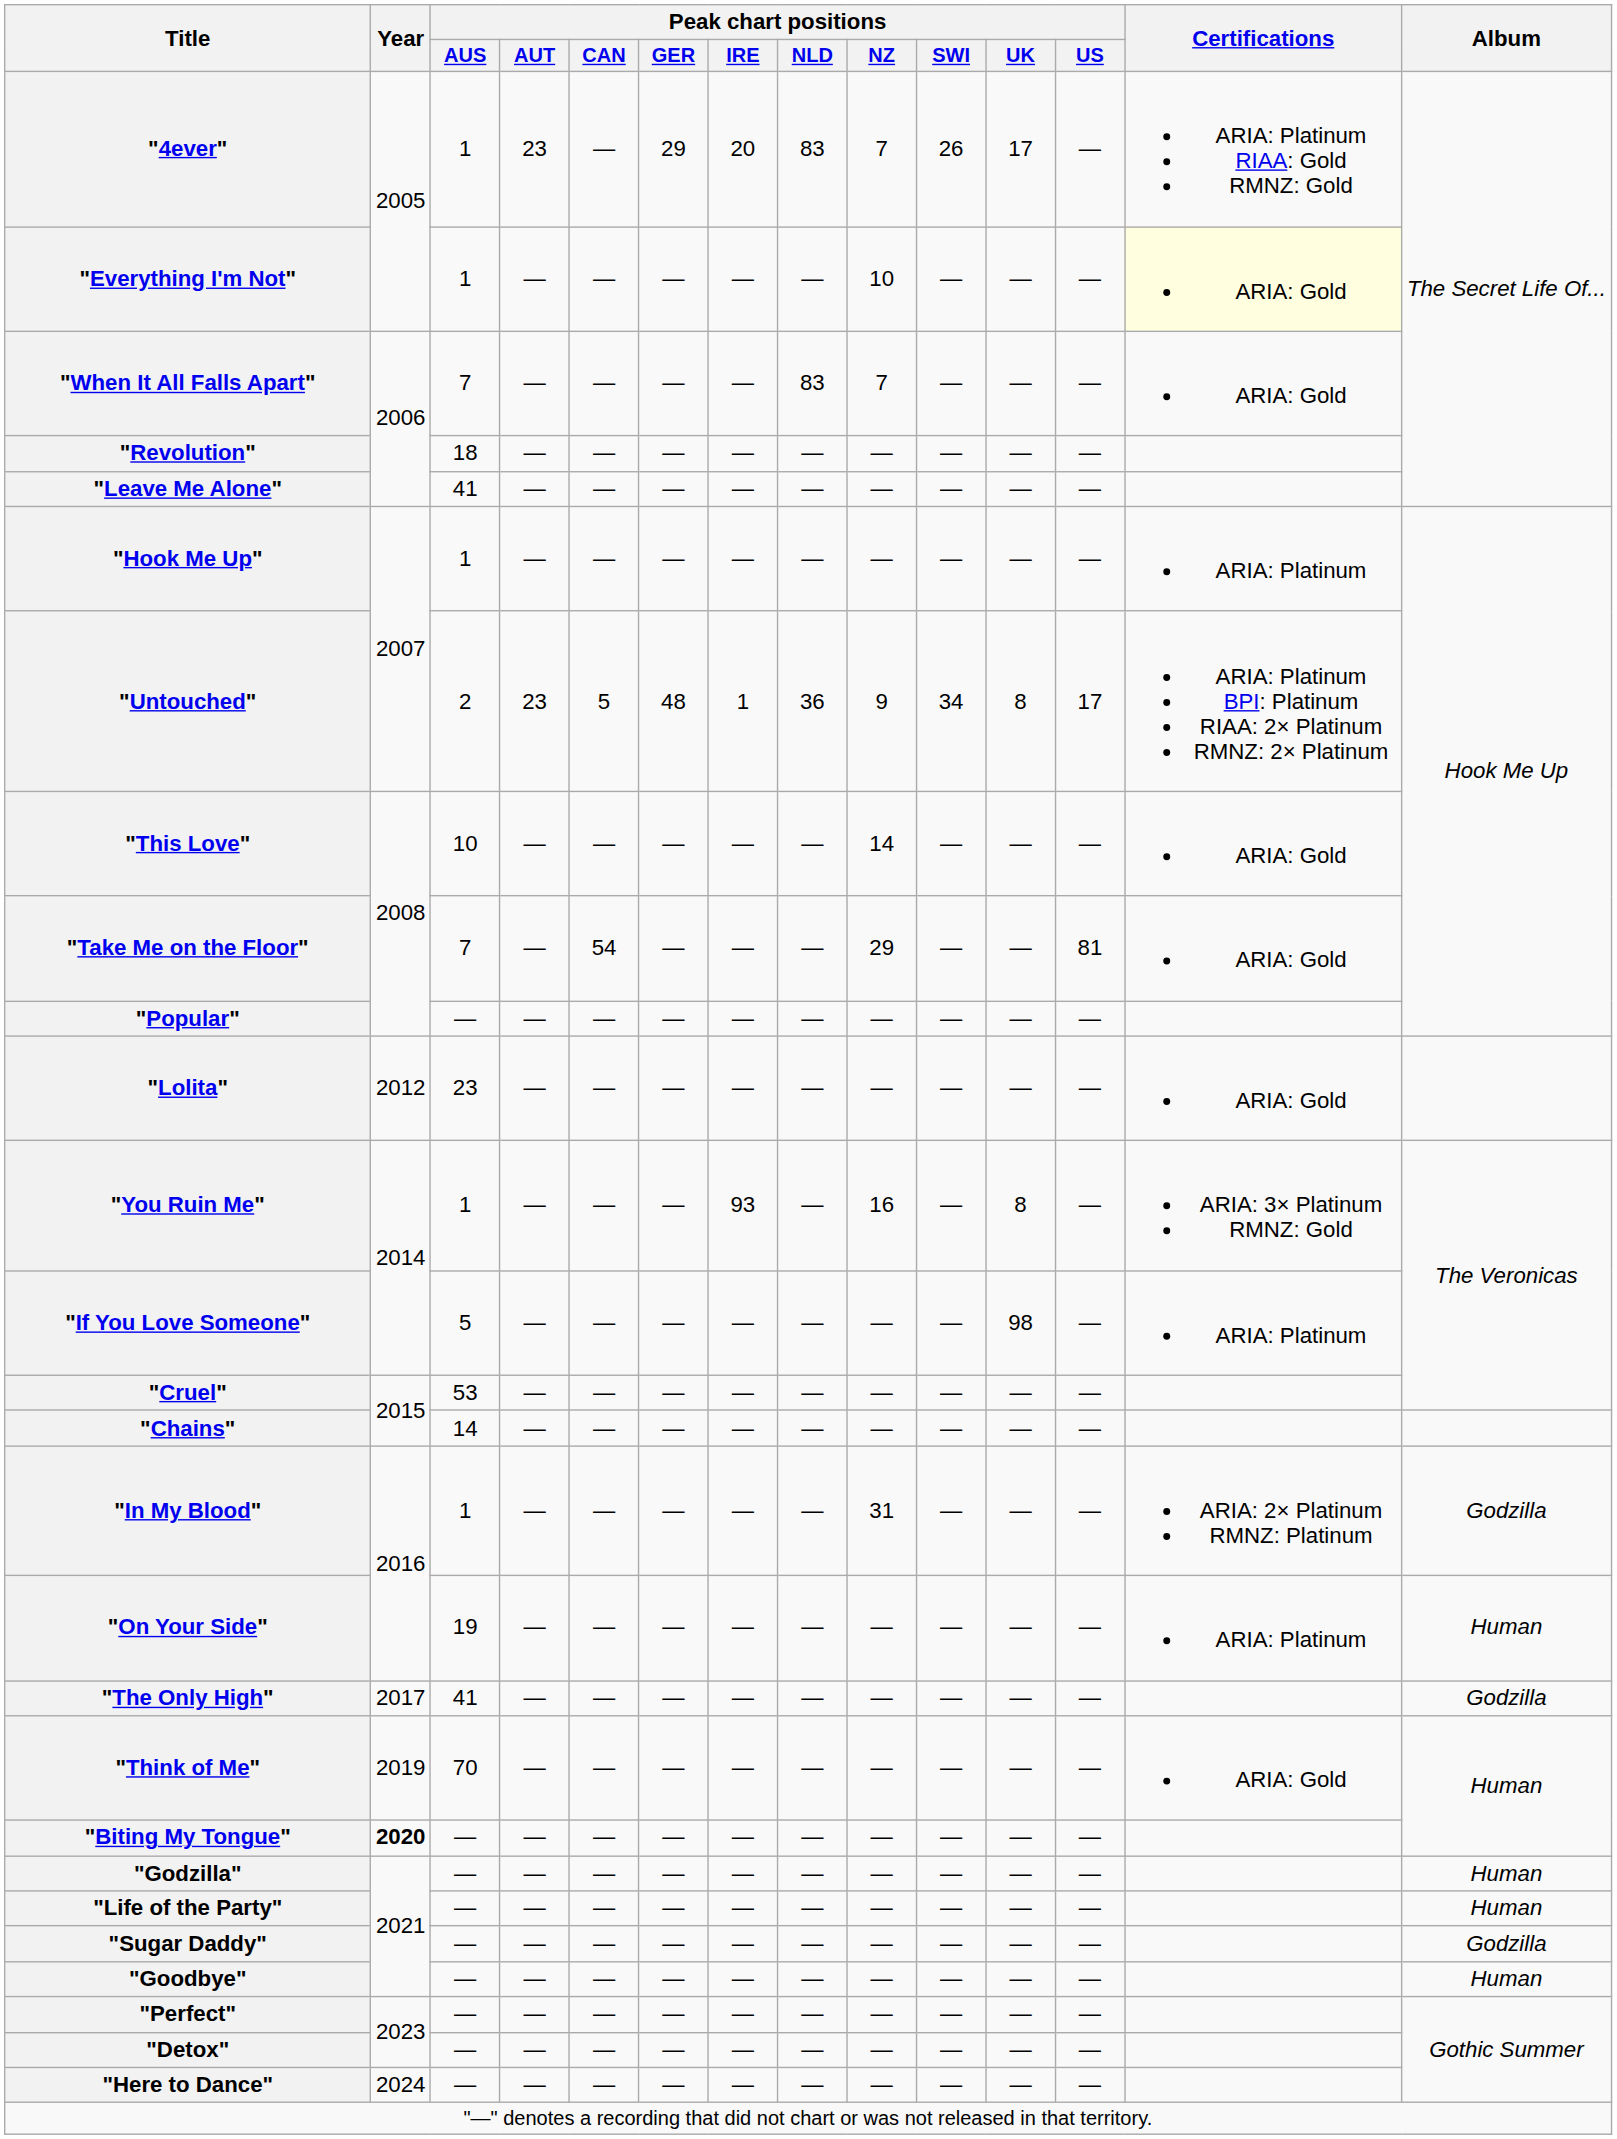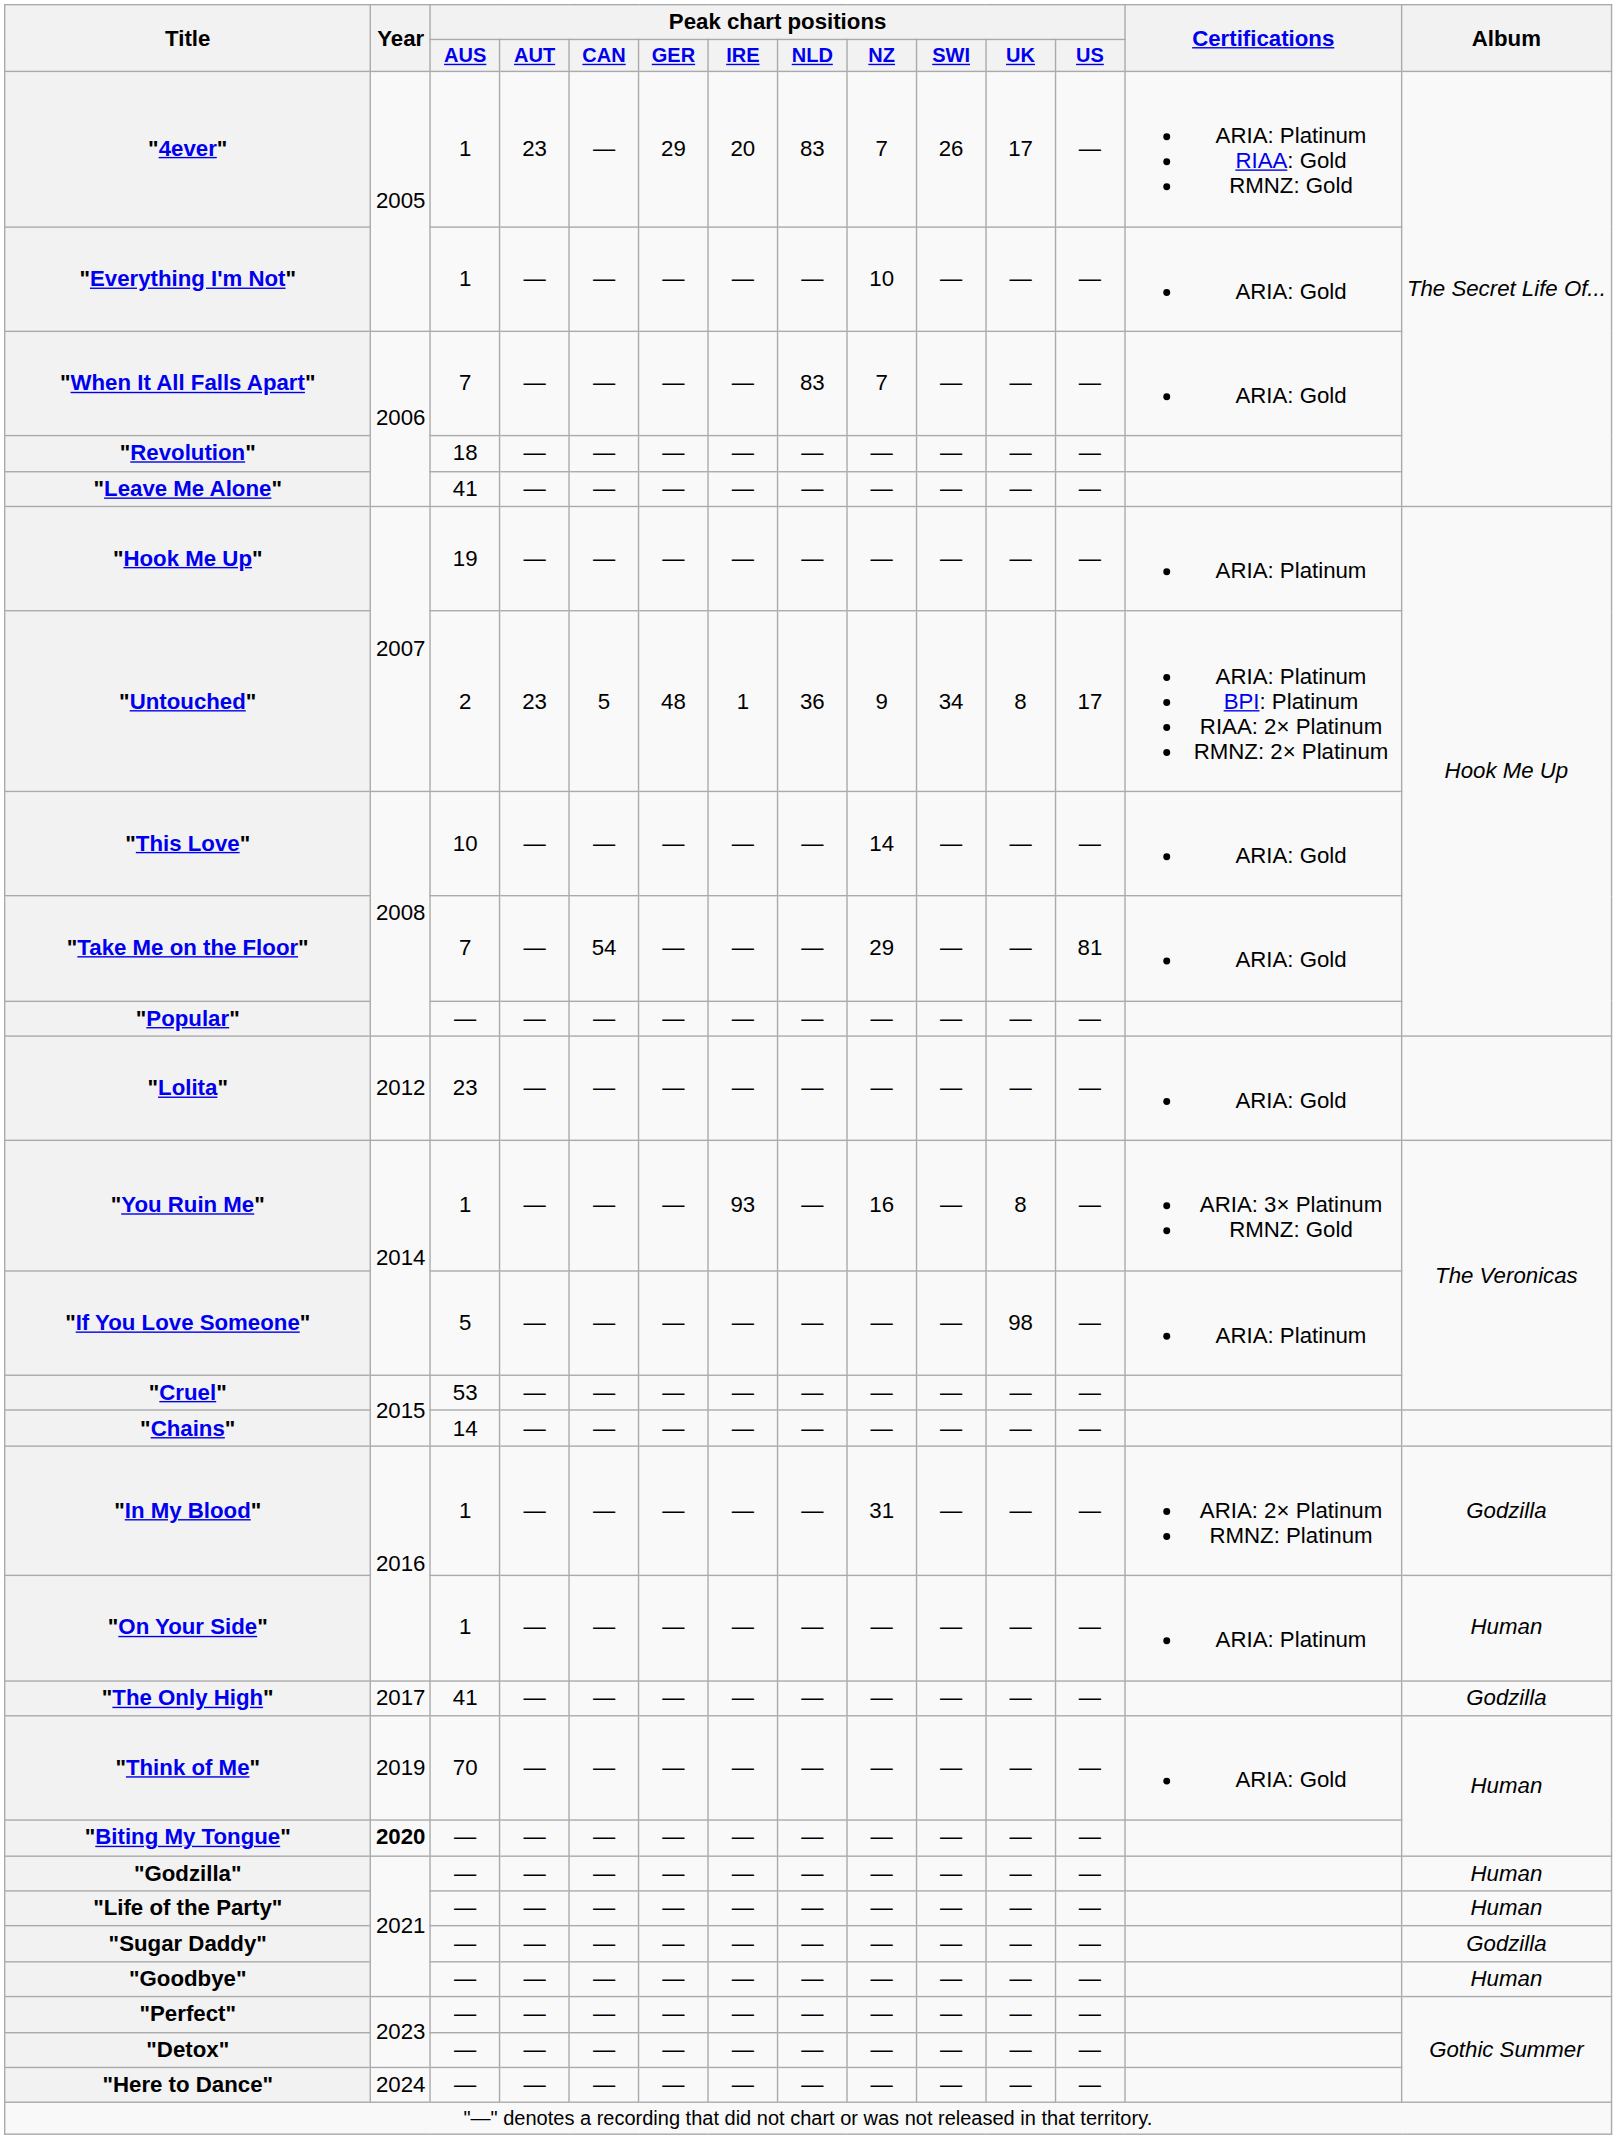"Everything I'm Not" | Certifications: lightyellow background -> no background
"Hook Me Up" | Peak chart positions / AUS: 1 -> 19
"On Your Side" | Peak chart positions / AUS: 19 -> 1
